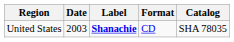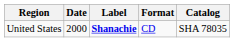United States | Date: 2003 -> 2000
